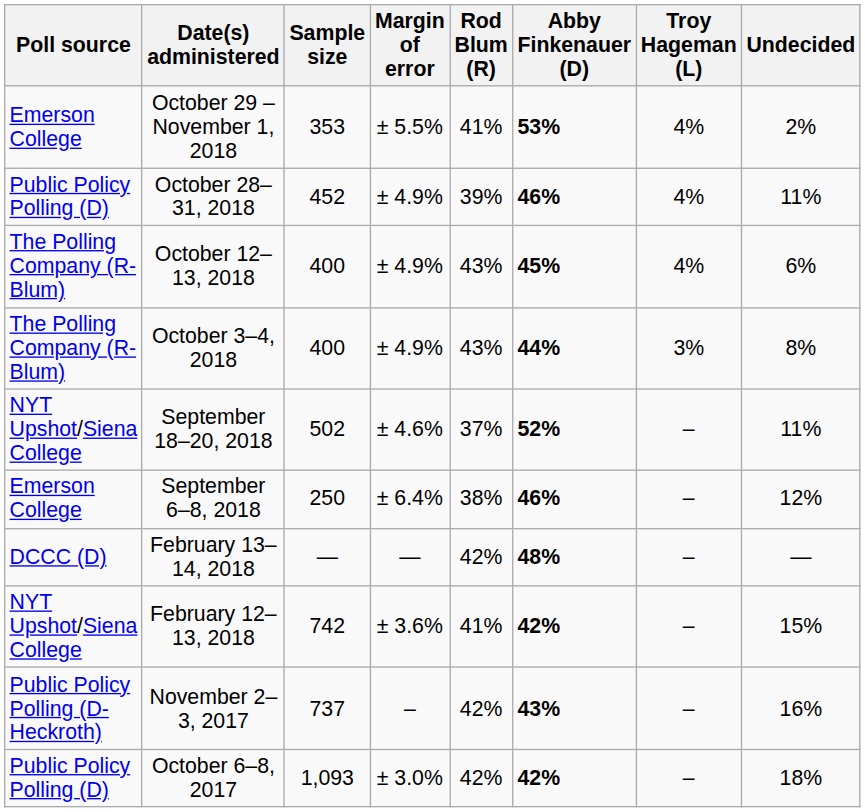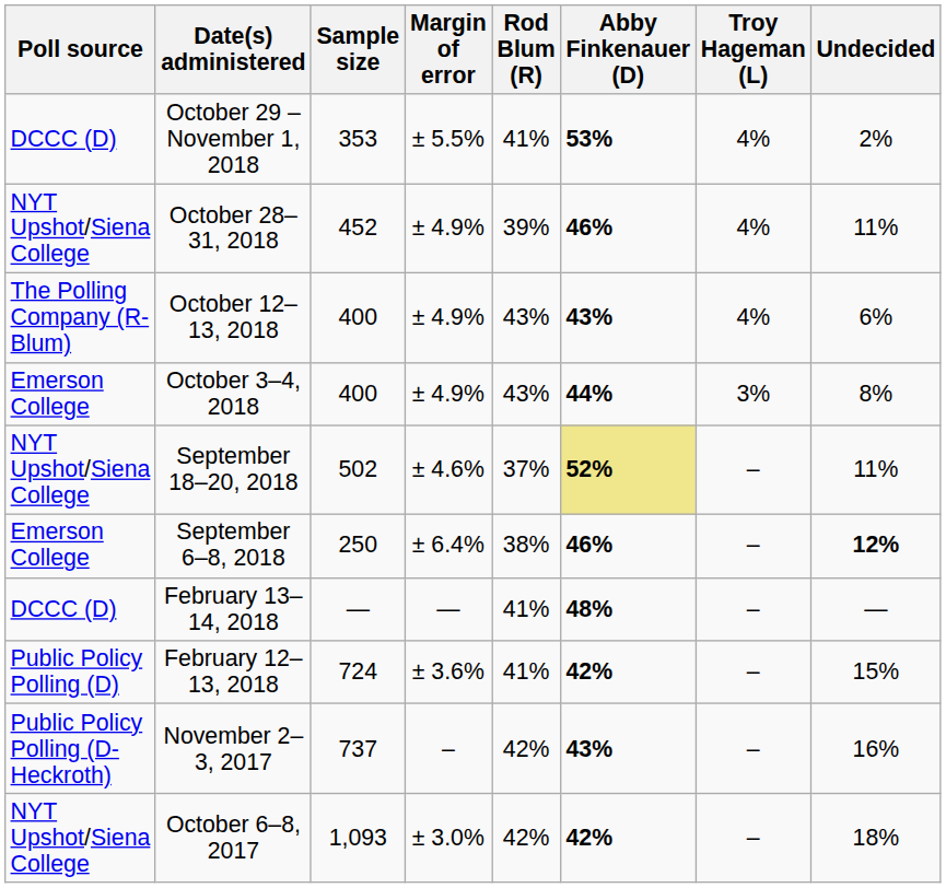October 29 – November 1, 2018 | Poll source: Emerson College -> DCCC (D)
October 28–31, 2018 | Poll source: Public Policy Polling (D) -> NYT Upshot/Siena College
October 12–13, 2018 | Abby Finkenauer (D): 45% -> 43%
October 3–4, 2018 | Poll source: The Polling Company (R-Blum) -> Emerson College
September 18–20, 2018 | Abby Finkenauer (D): no background -> khaki background
September 6–8, 2018 | Undecided: normal -> bold
February 13–14, 2018 | Rod Blum (R): 42% -> 41%
February 12–13, 2018 | Poll source: NYT Upshot/Siena College -> Public Policy Polling (D)
February 12–13, 2018 | Sample size: 742 -> 724
October 6–8, 2017 | Poll source: Public Policy Polling (D) -> NYT Upshot/Siena College
